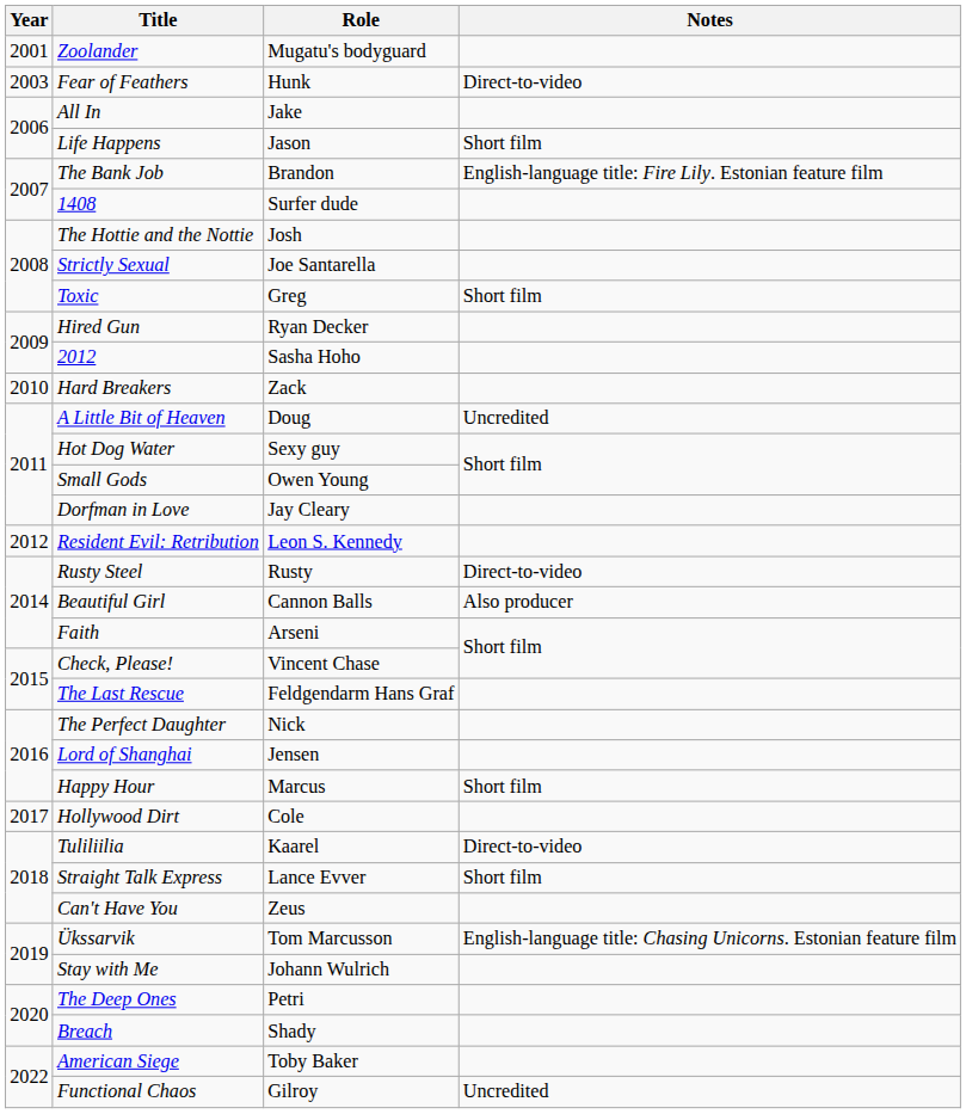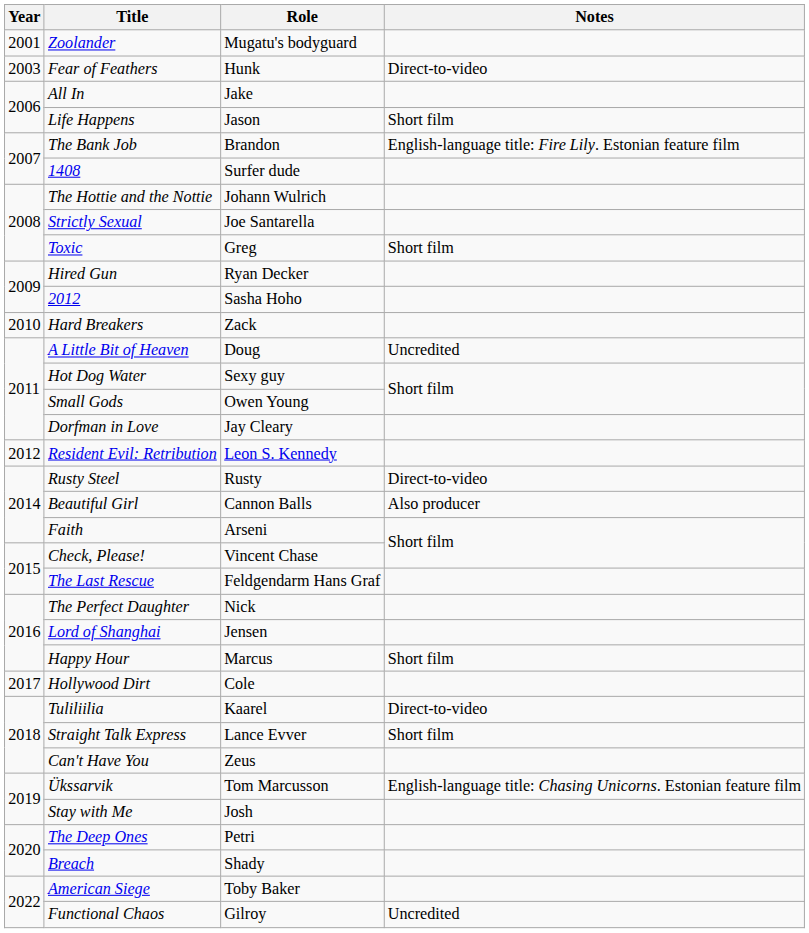The Hottie and the Nottie | Role: Josh -> Johann Wulrich
Stay with Me | Role: Johann Wulrich -> Josh
